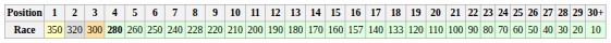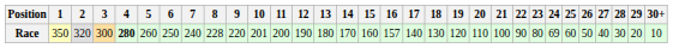Race | 10: 210 -> 201
Race | 18: 133 -> 130
Race | 24: 70 -> 69
